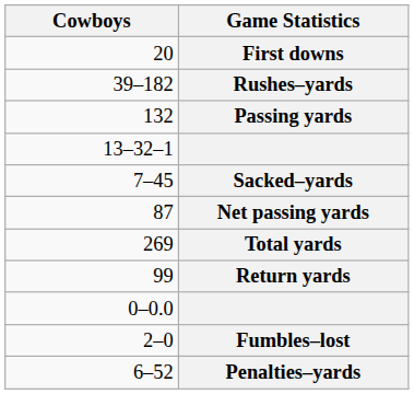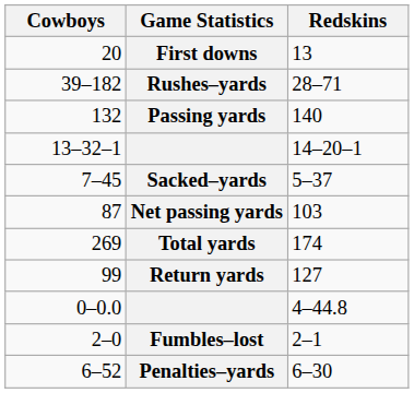+ column: Redskins | 13 | 28–71 | 140 | 14–20–1 | 5–37 | 103 | 174 | 127 | 4–44.8 | 2–1 | 6–30
